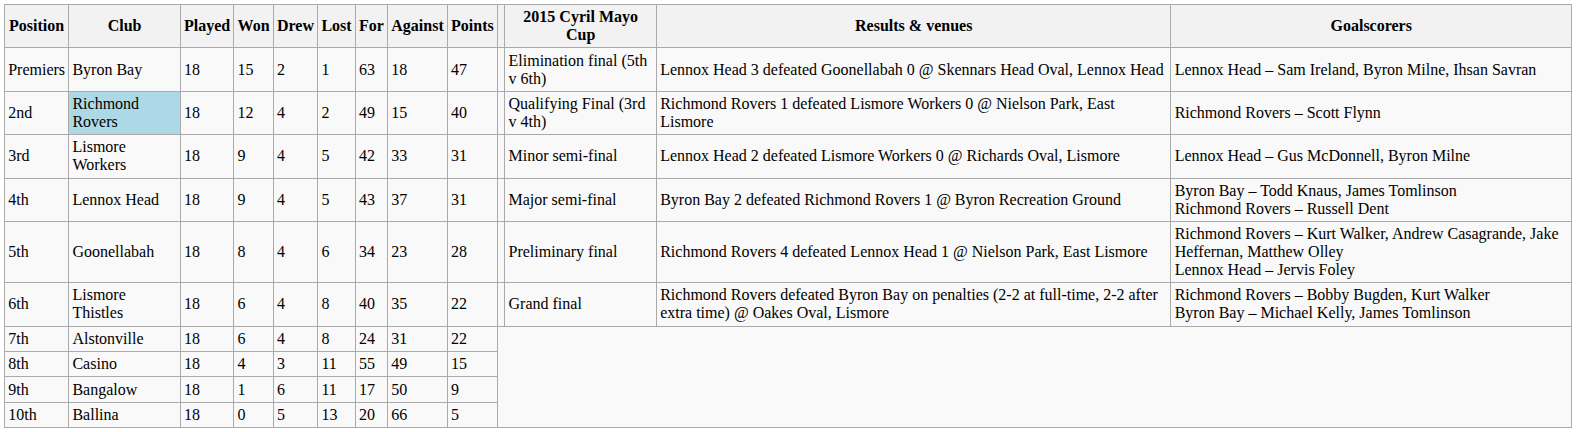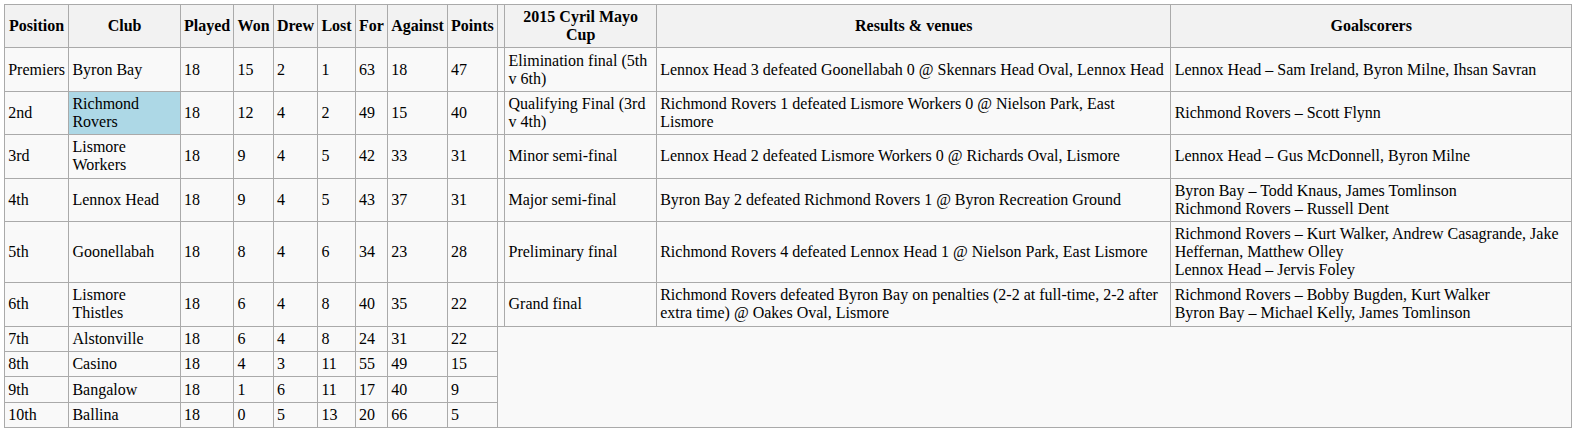9th | Against: 50 -> 40
